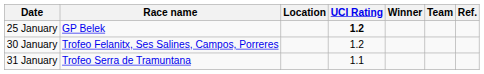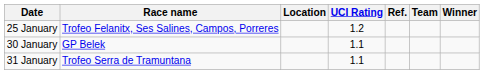columns swapped: Winner <-> Ref.
25 January | Race name: GP Belek -> Trofeo Felanitx, Ses Salines, Campos, Porreres
25 January | UCI Rating: bold -> normal
30 January | Race name: Trofeo Felanitx, Ses Salines, Campos, Porreres -> GP Belek
30 January | UCI Rating: 1.2 -> 1.1
